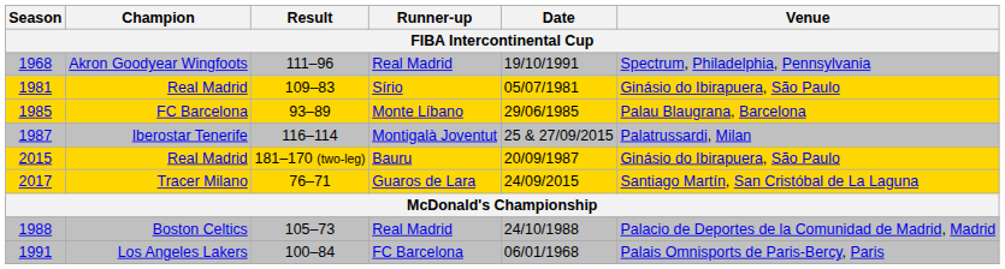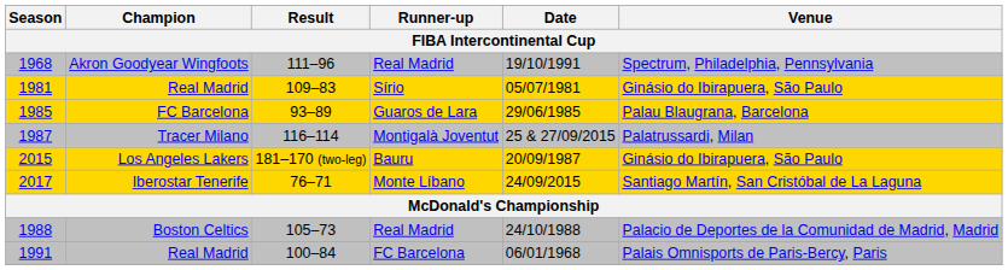1985 | Runner-up: Monte Líbano -> Guaros de Lara
1987 | Champion: Iberostar Tenerife -> Tracer Milano
2015 | Champion: Real Madrid -> Los Angeles Lakers
2017 | Champion: Tracer Milano -> Iberostar Tenerife
2017 | Runner-up: Guaros de Lara -> Monte Líbano
1991 | Champion: Los Angeles Lakers -> Real Madrid
